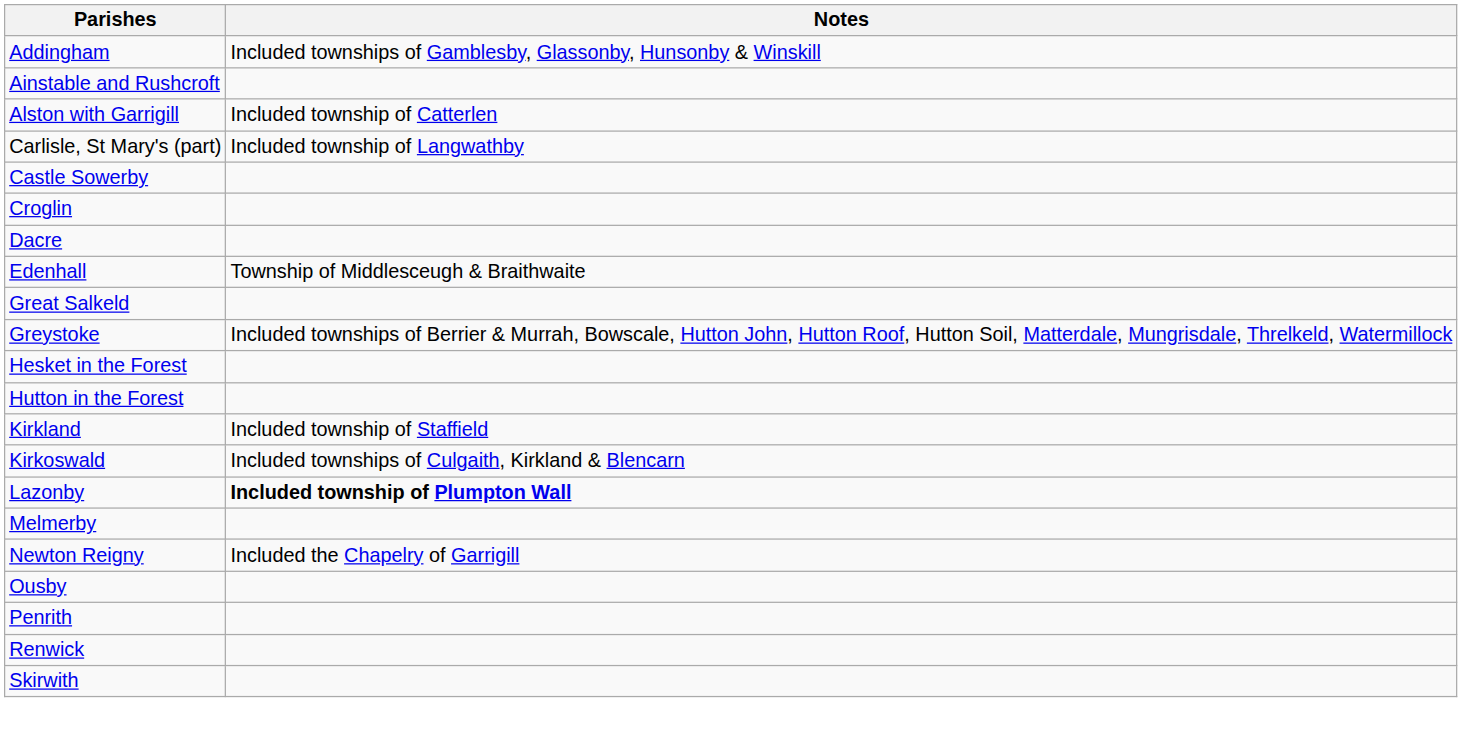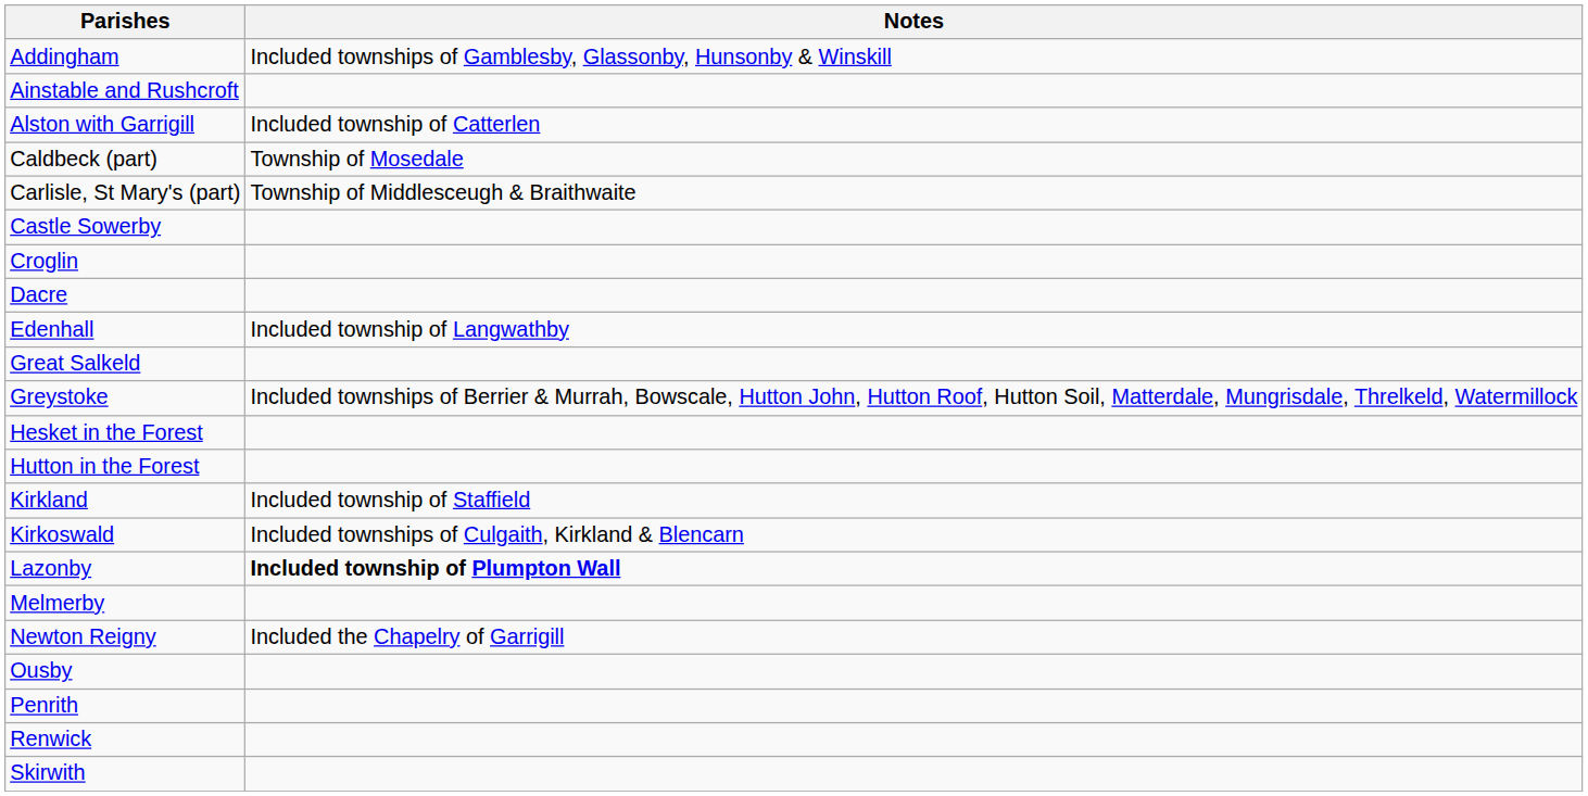+ row: Caldbeck (part) | Township of Mosedale
Carlisle, St Mary's (part) | Notes: Included township of Langwathby -> Township of Middlesceugh & Braithwaite
Edenhall | Notes: Township of Middlesceugh & Braithwaite -> Included township of Langwathby
